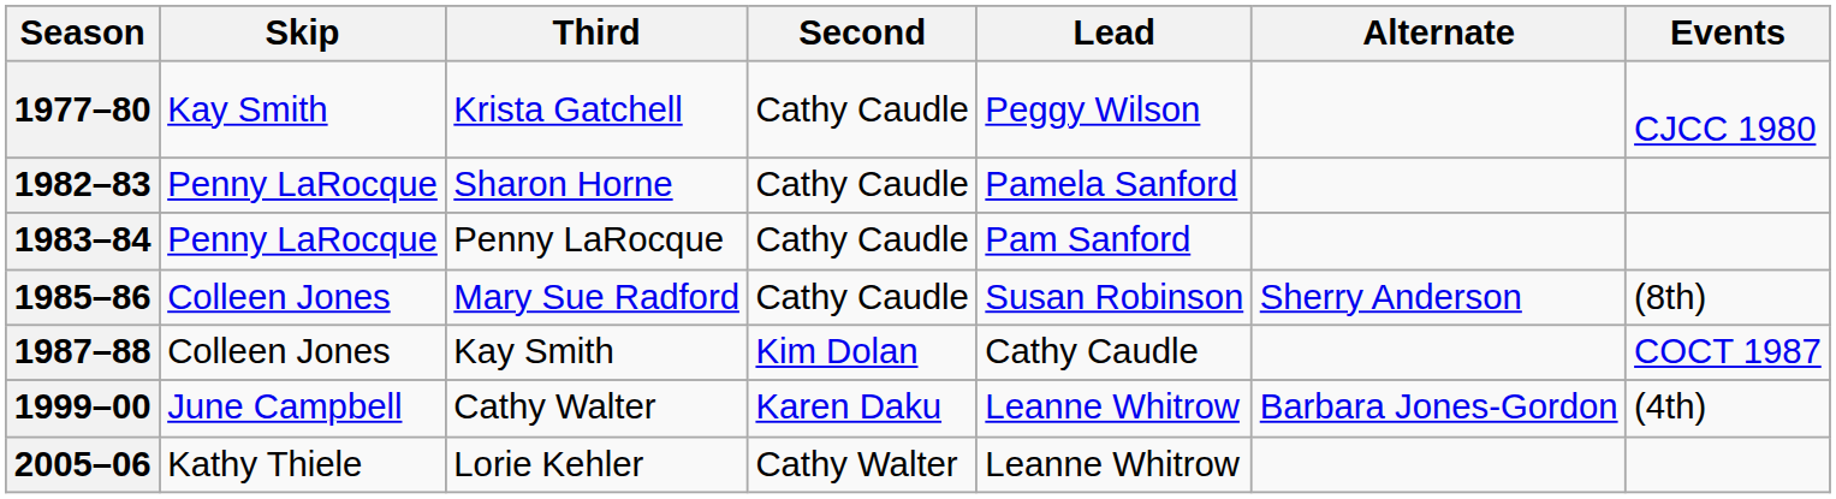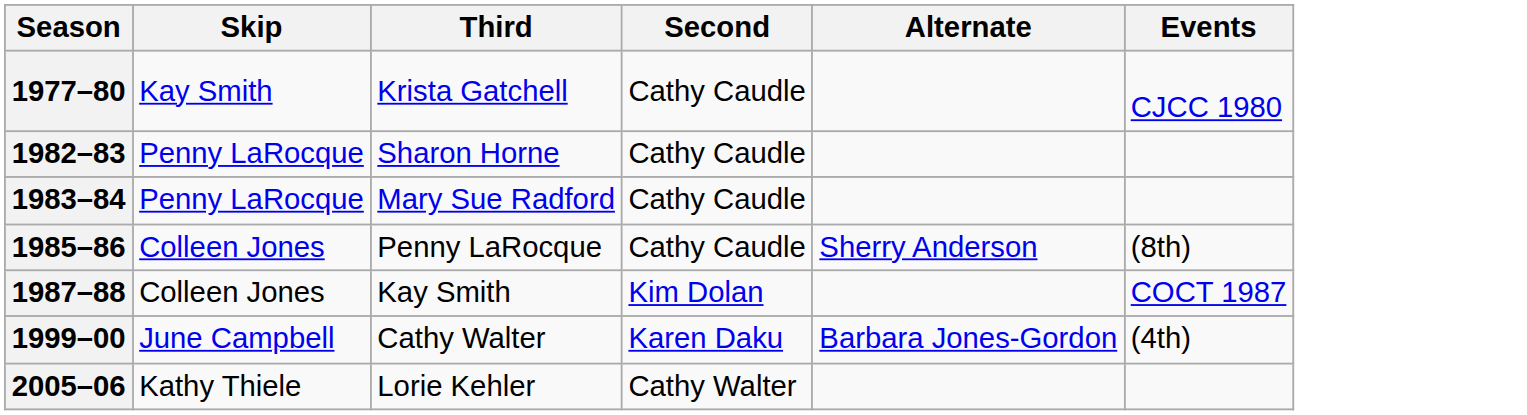- column: Lead | Peggy Wilson | Pamela Sanford | Pam Sanford | Susan Robinson | Cathy Caudle | Leanne Whitrow | Leanne Whitrow
1983–84 | Third: Penny LaRocque -> Mary Sue Radford
1985–86 | Third: Mary Sue Radford -> Penny LaRocque
